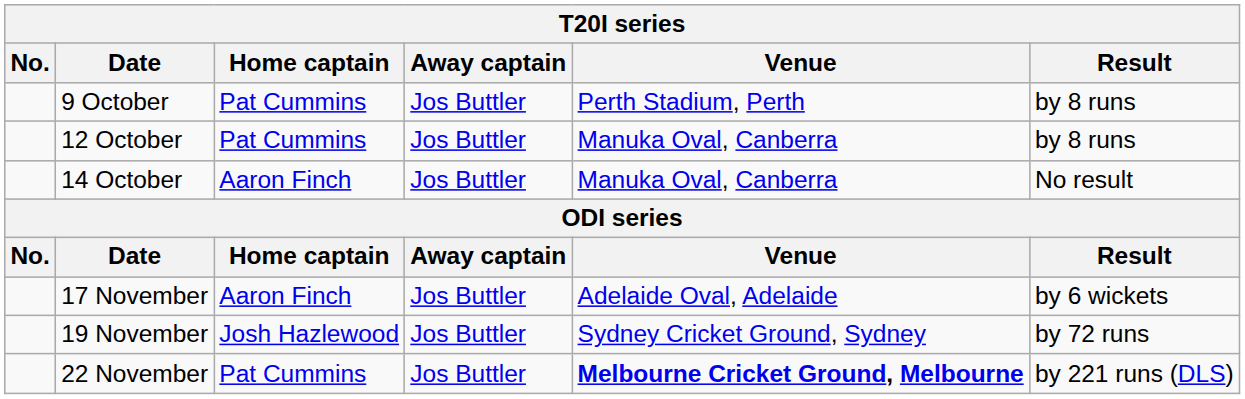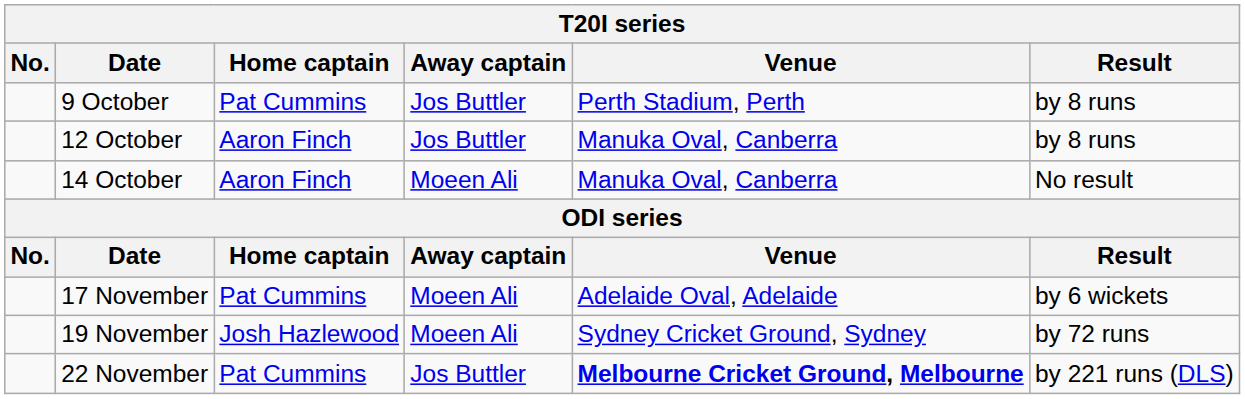12 October | Home captain: Pat Cummins -> Aaron Finch
14 October | Away captain: Jos Buttler -> Moeen Ali
17 November | Home captain: Aaron Finch -> Pat Cummins
17 November | Away captain: Jos Buttler -> Moeen Ali
19 November | Away captain: Jos Buttler -> Moeen Ali
